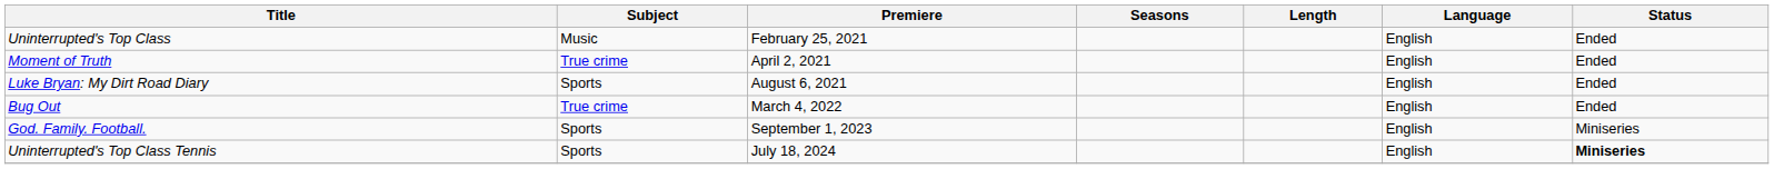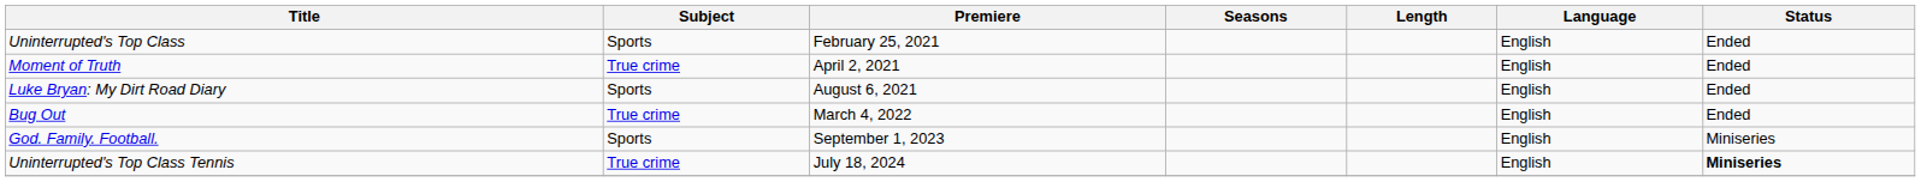Uninterrupted's Top Class | Subject: Music -> Sports
Uninterrupted's Top Class Tennis | Subject: Sports -> True crime
